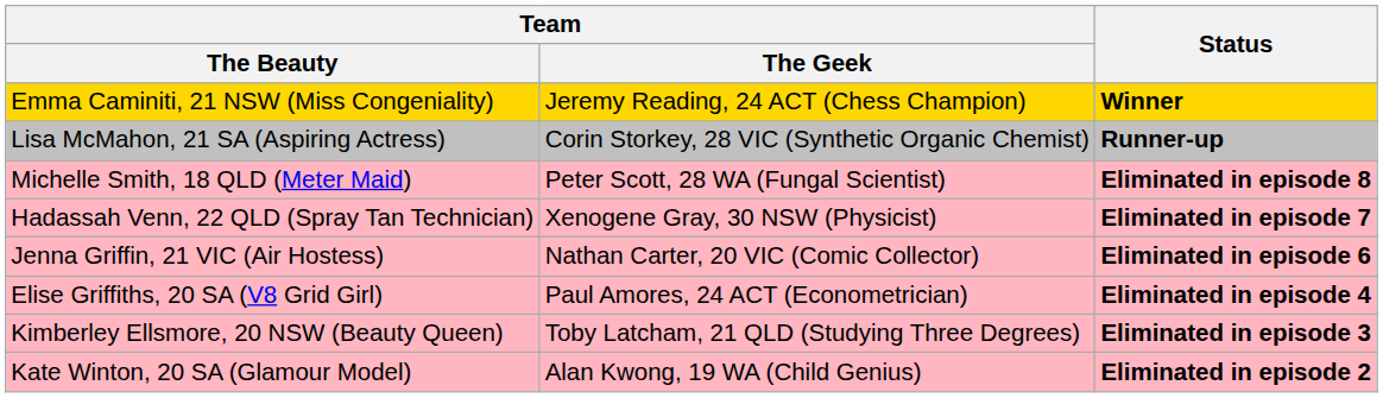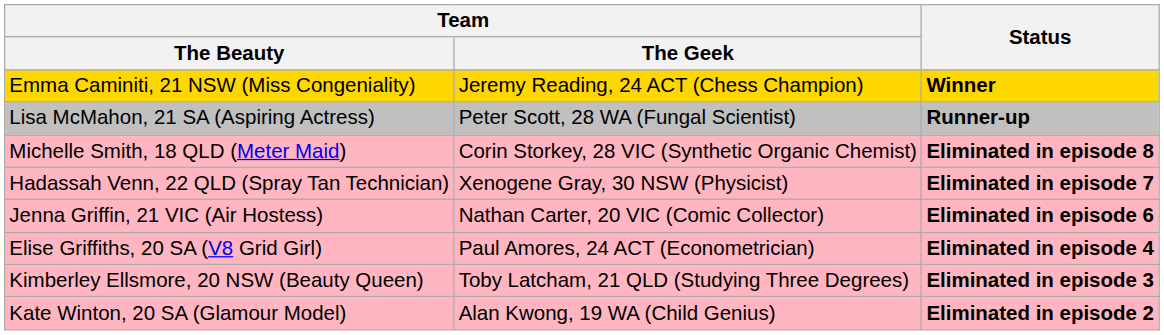Lisa McMahon, 21 SA (Aspiring Actress) | Team / The Geek: Corin Storkey, 28 VIC (Synthetic Organic Chemist) -> Peter Scott, 28 WA (Fungal Scientist)
Michelle Smith, 18 QLD (Meter Maid) | Team / The Geek: Peter Scott, 28 WA (Fungal Scientist) -> Corin Storkey, 28 VIC (Synthetic Organic Chemist)
